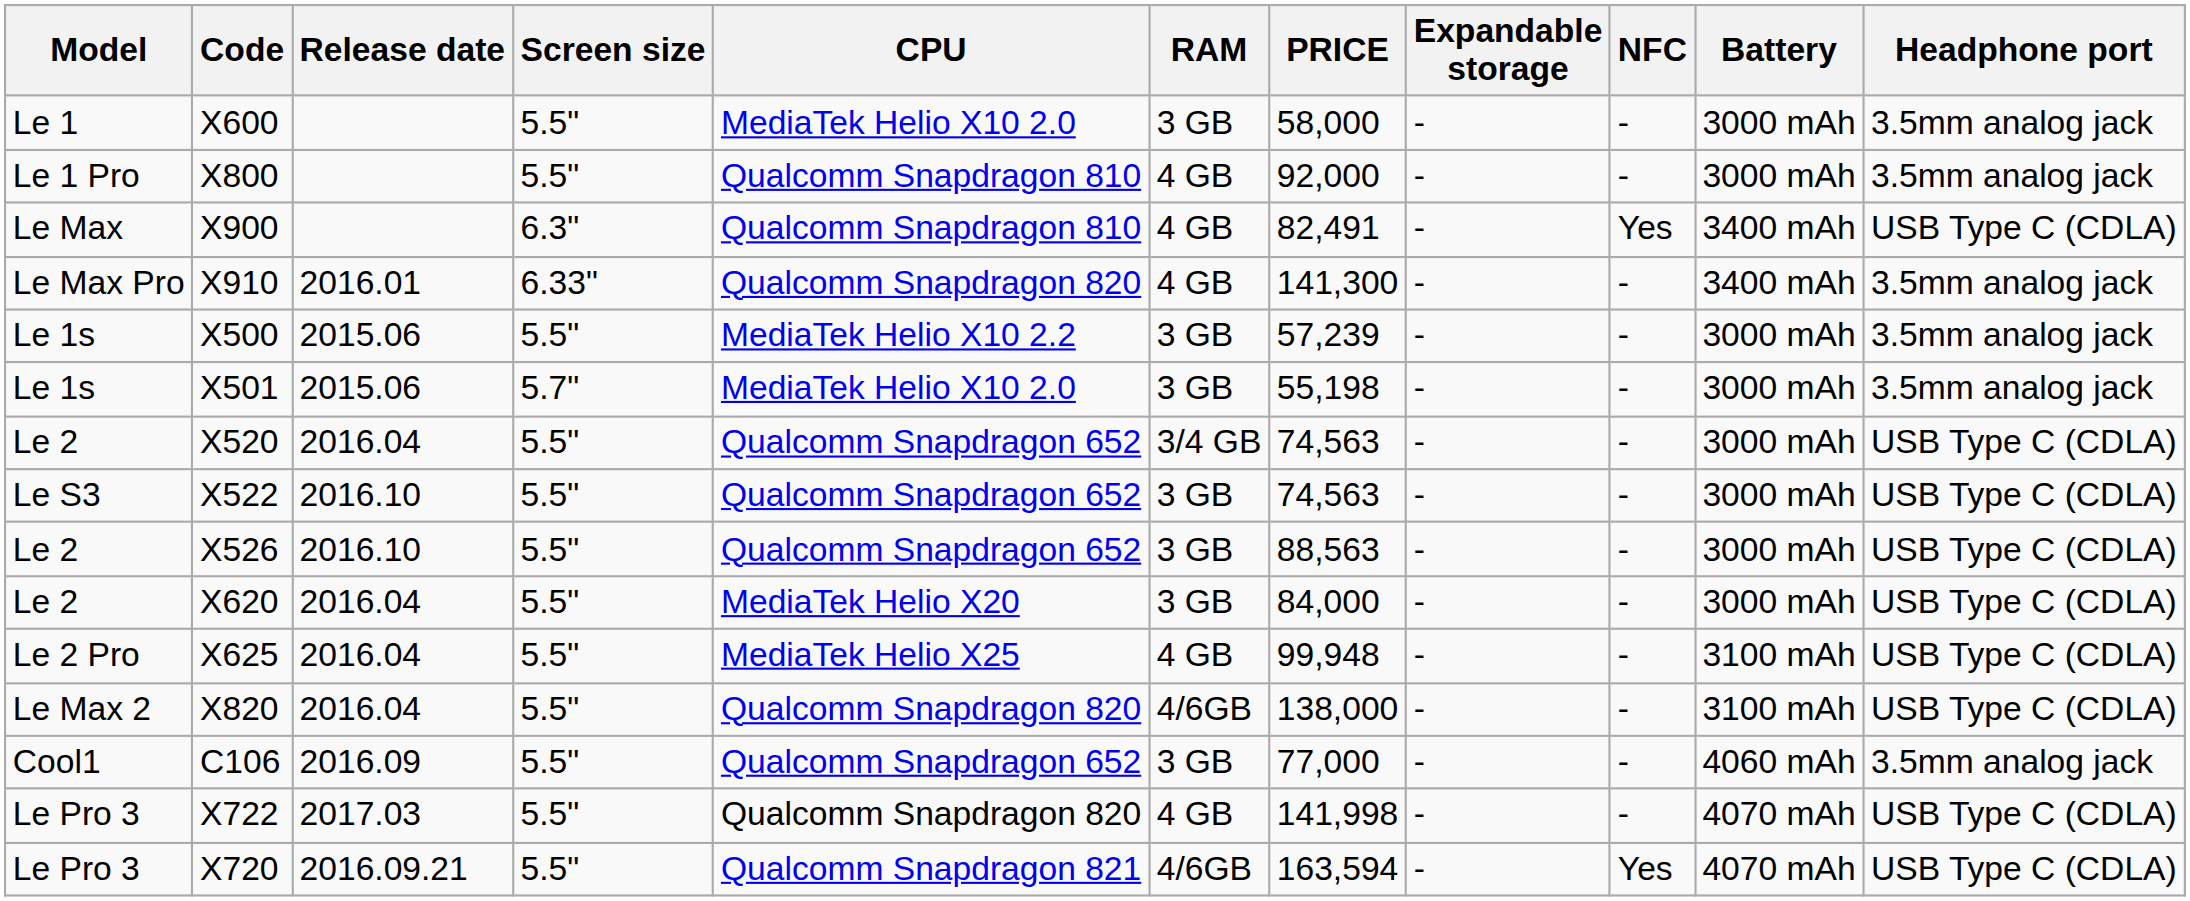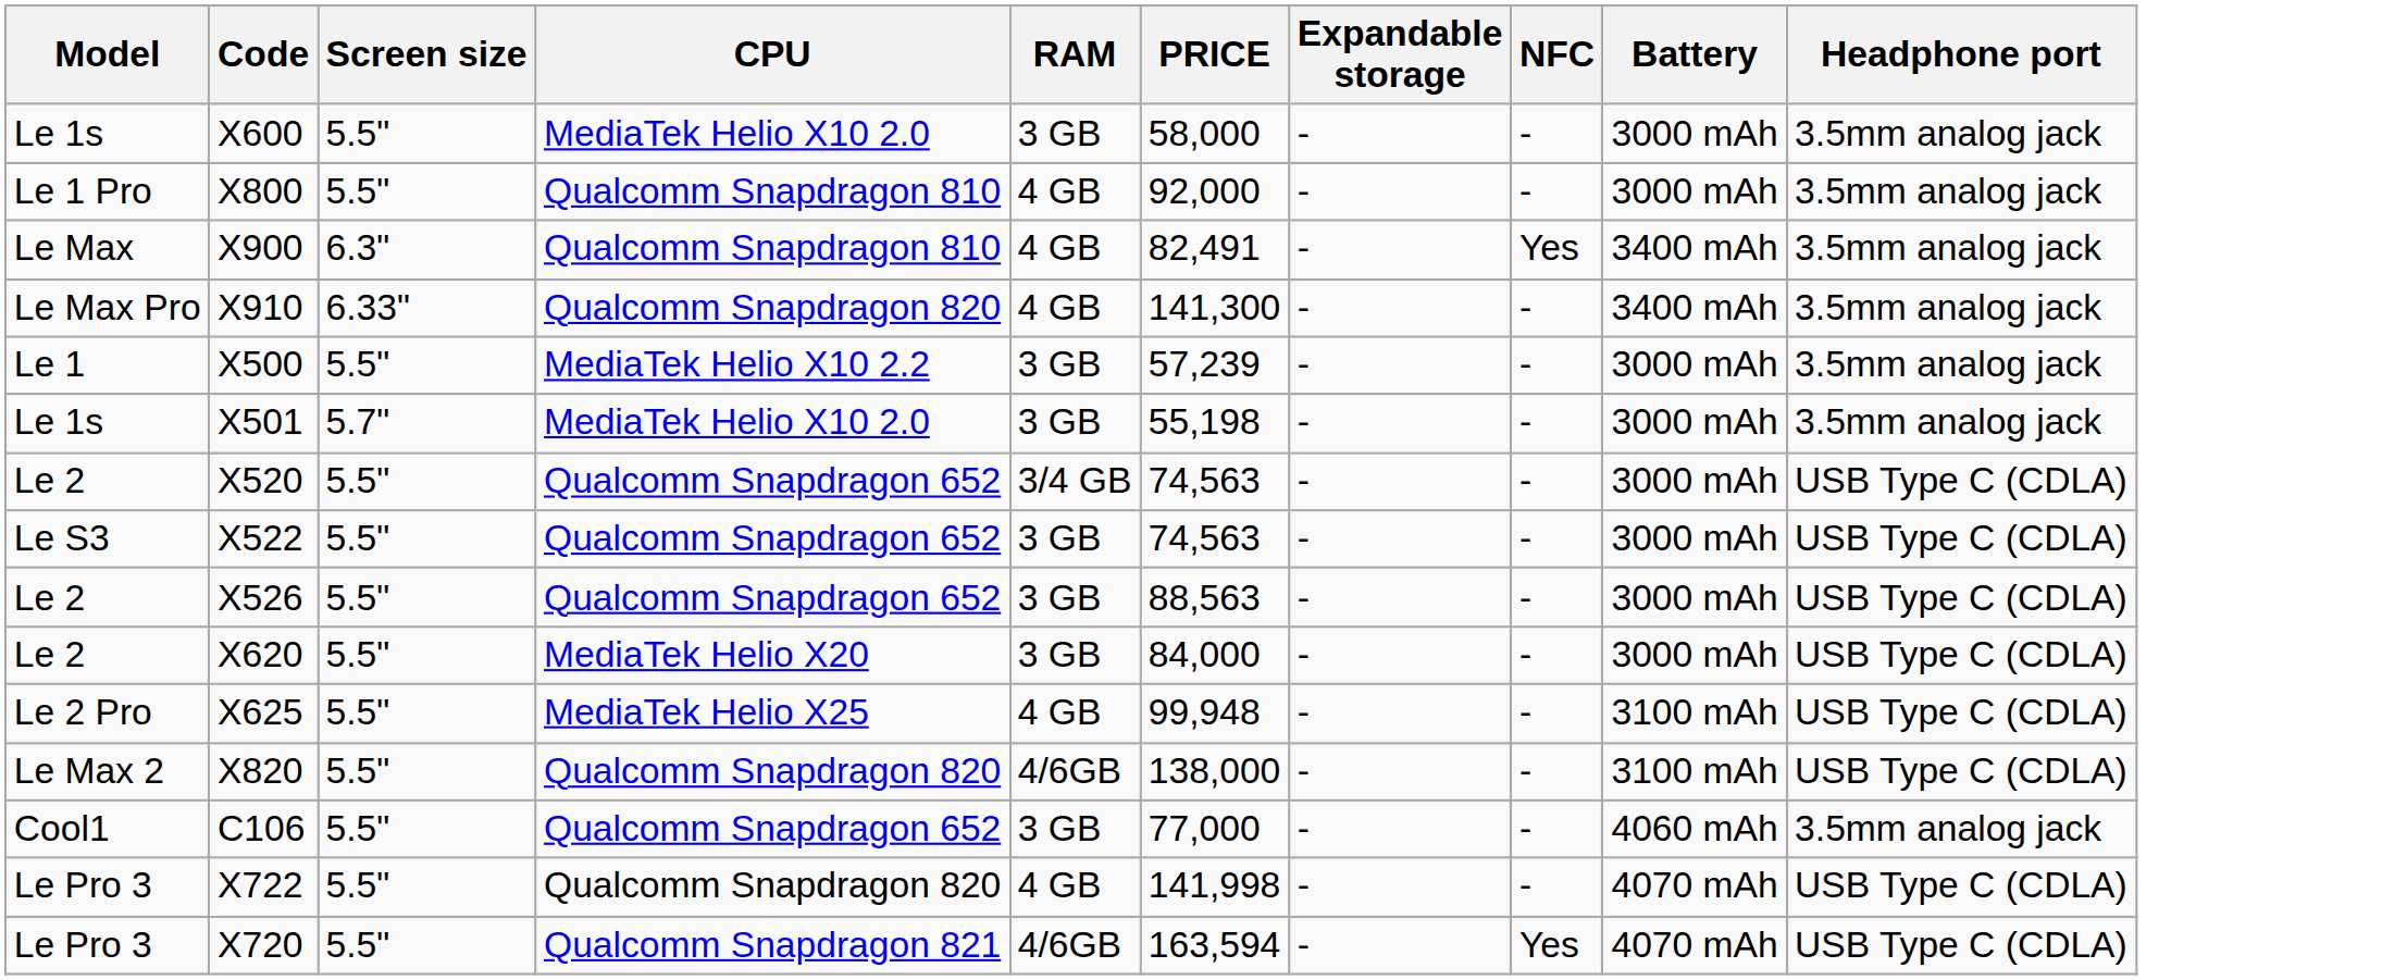- column: Release date | 2016.01 | 2015.06 | 2015.06 | 2016.04 | 2016.10 | 2016.10 | 2016.04 | 2016.04 | 2016.04 | 2016.09 | 2017.03 | 2016.09.21
X600 | Model: Le 1 -> Le 1s
X900 | Headphone port: USB Type C (CDLA) -> 3.5mm analog jack
X500 | Model: Le 1s -> Le 1
